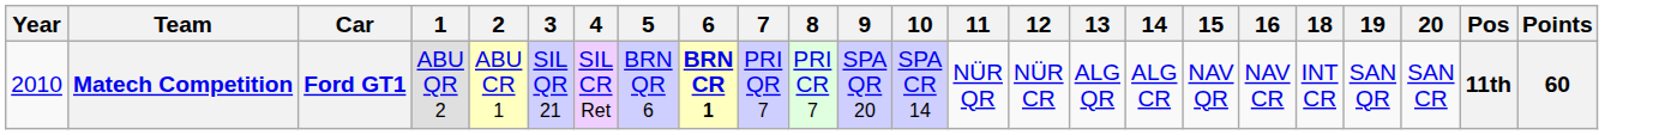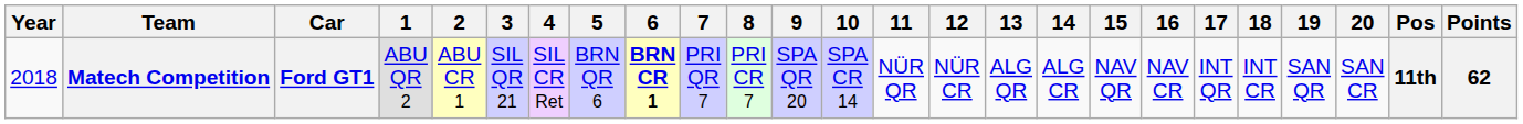+ column: 17 | INT QR
Matech Competition | Year: 2010 -> 2018
Matech Competition | Points: 60 -> 62
